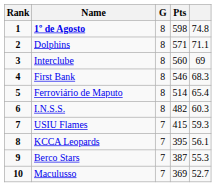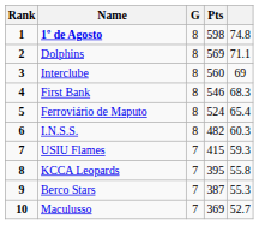Dolphins | Pts: 571 -> 569
Ferroviário de Maputo | Pts: 514 -> 524
KCCA Leopards | column 5: 56.1 -> 55.8
